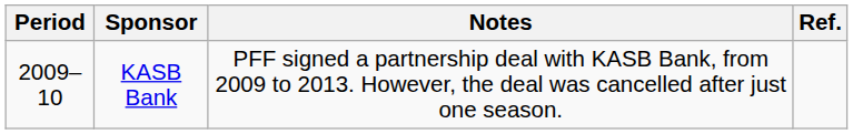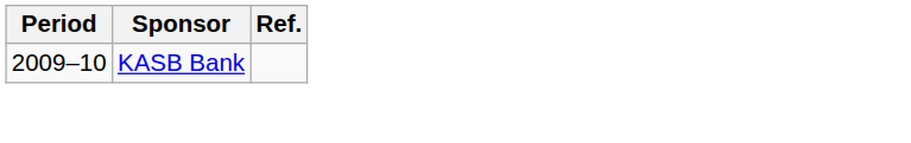- column: Notes | PFF signed a partnership deal with KASB Bank, from 2009 to 2013. However, the deal was cancelled after just one season.
